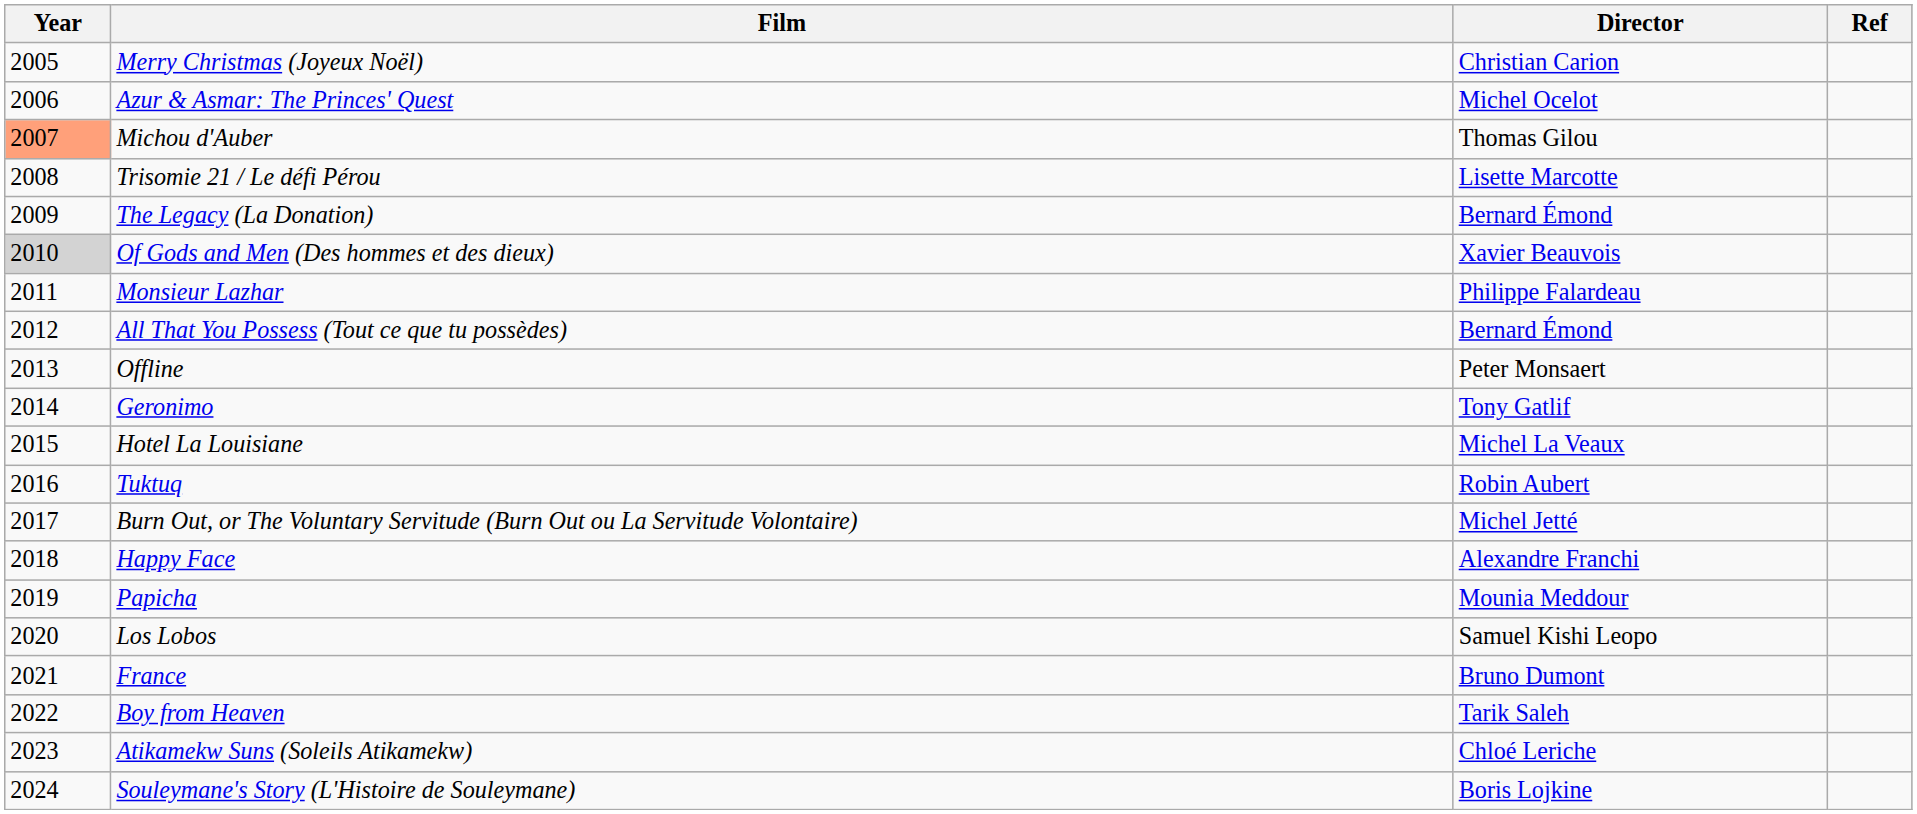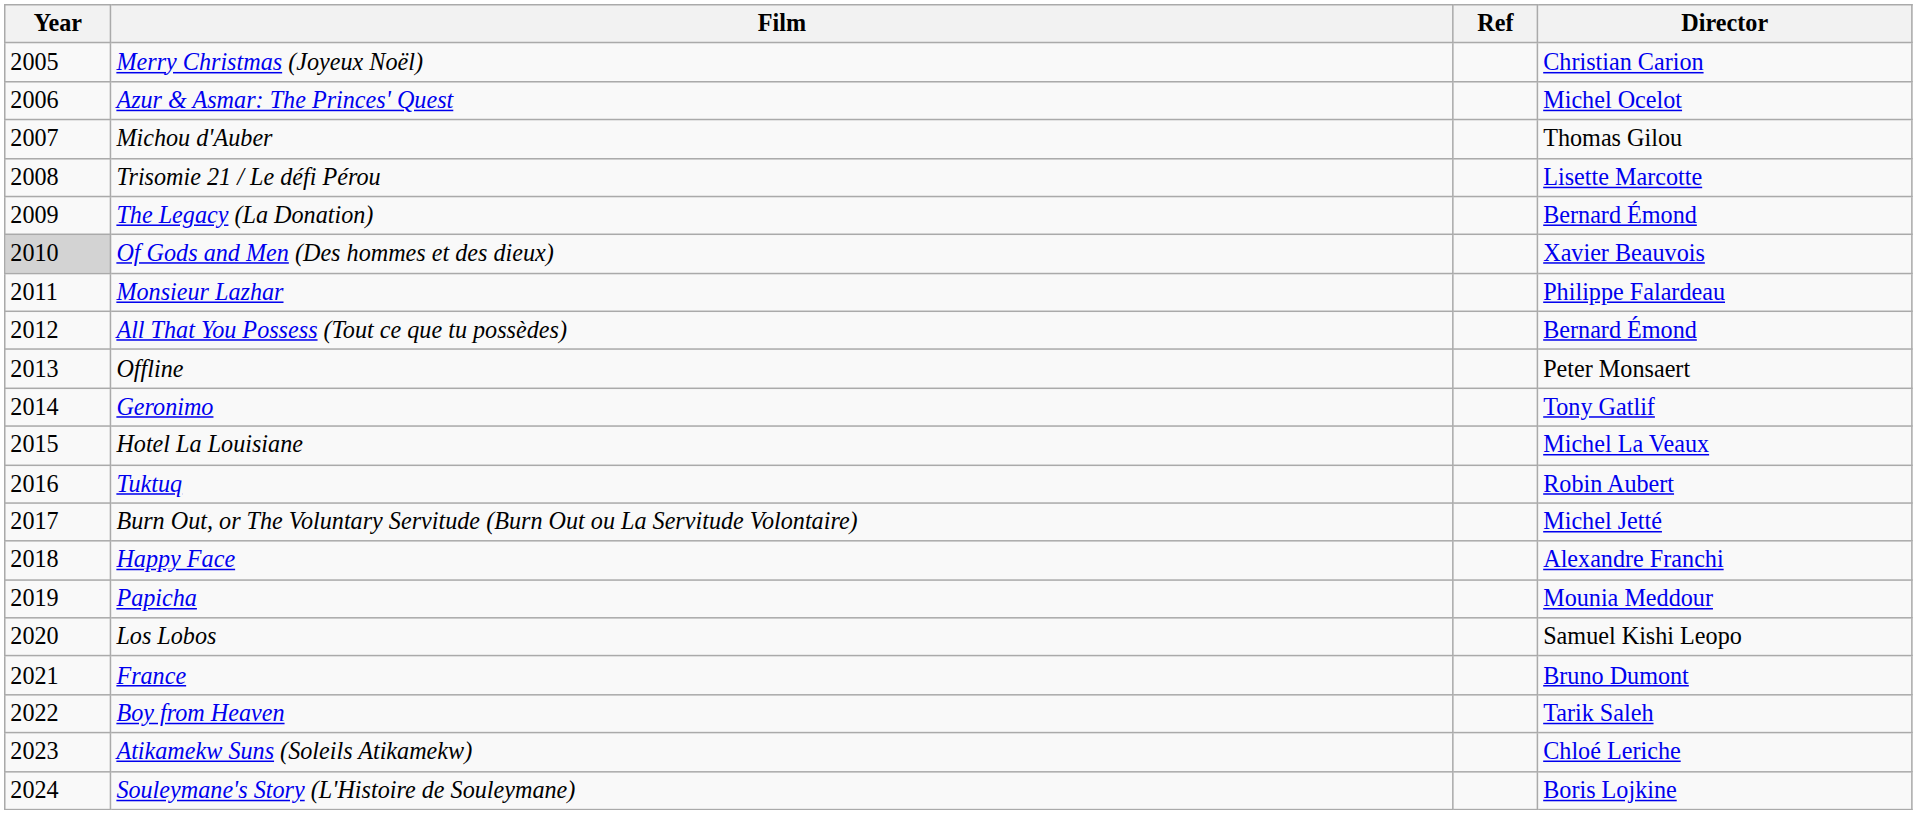columns swapped: Director <-> Ref
Michou d'Auber | Year: lightsalmon background -> no background
